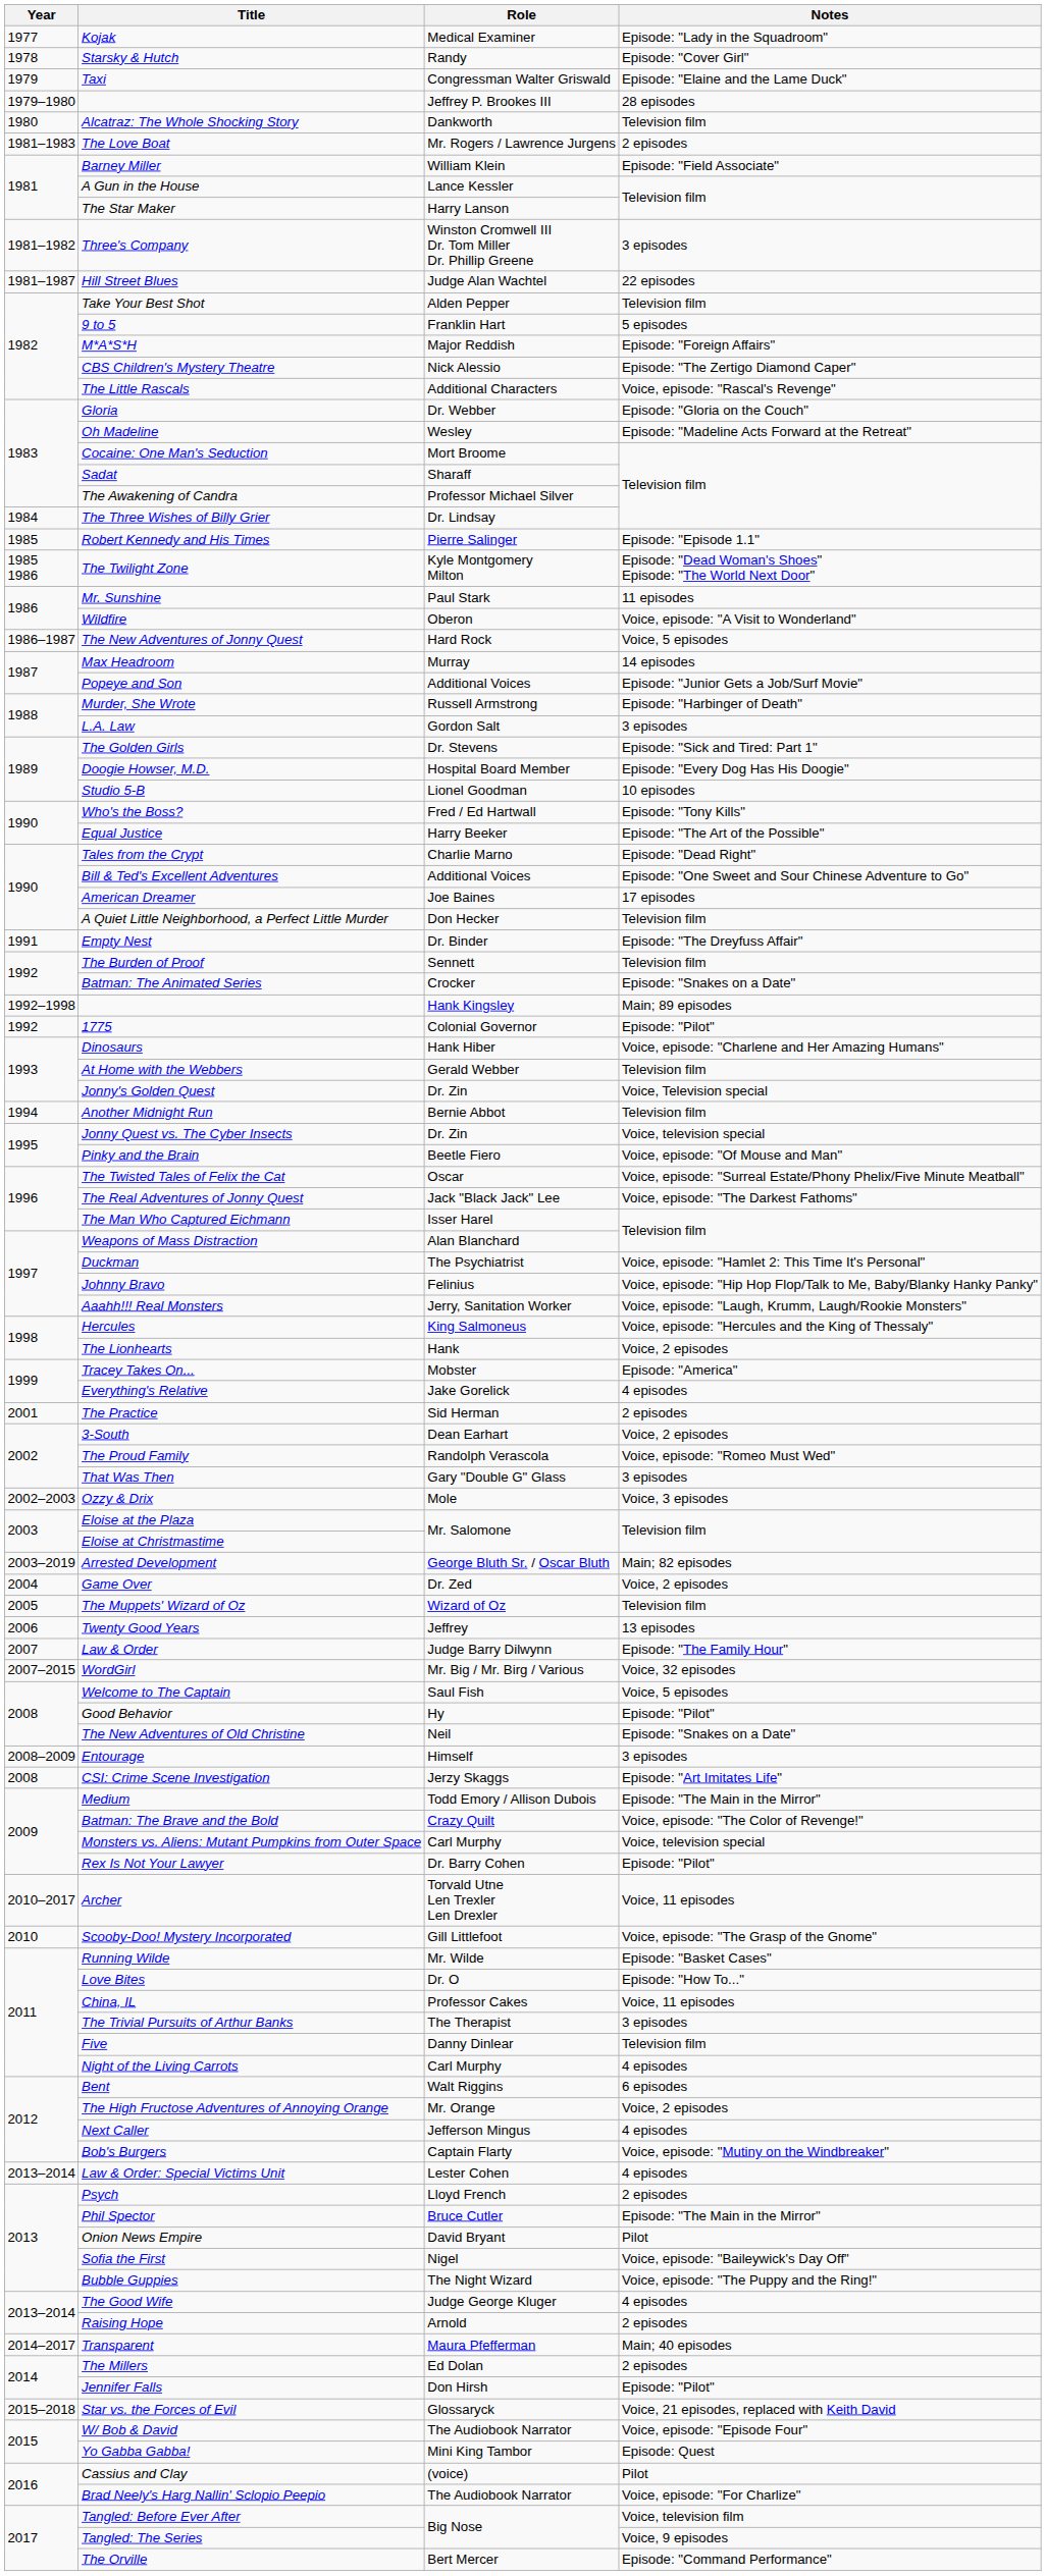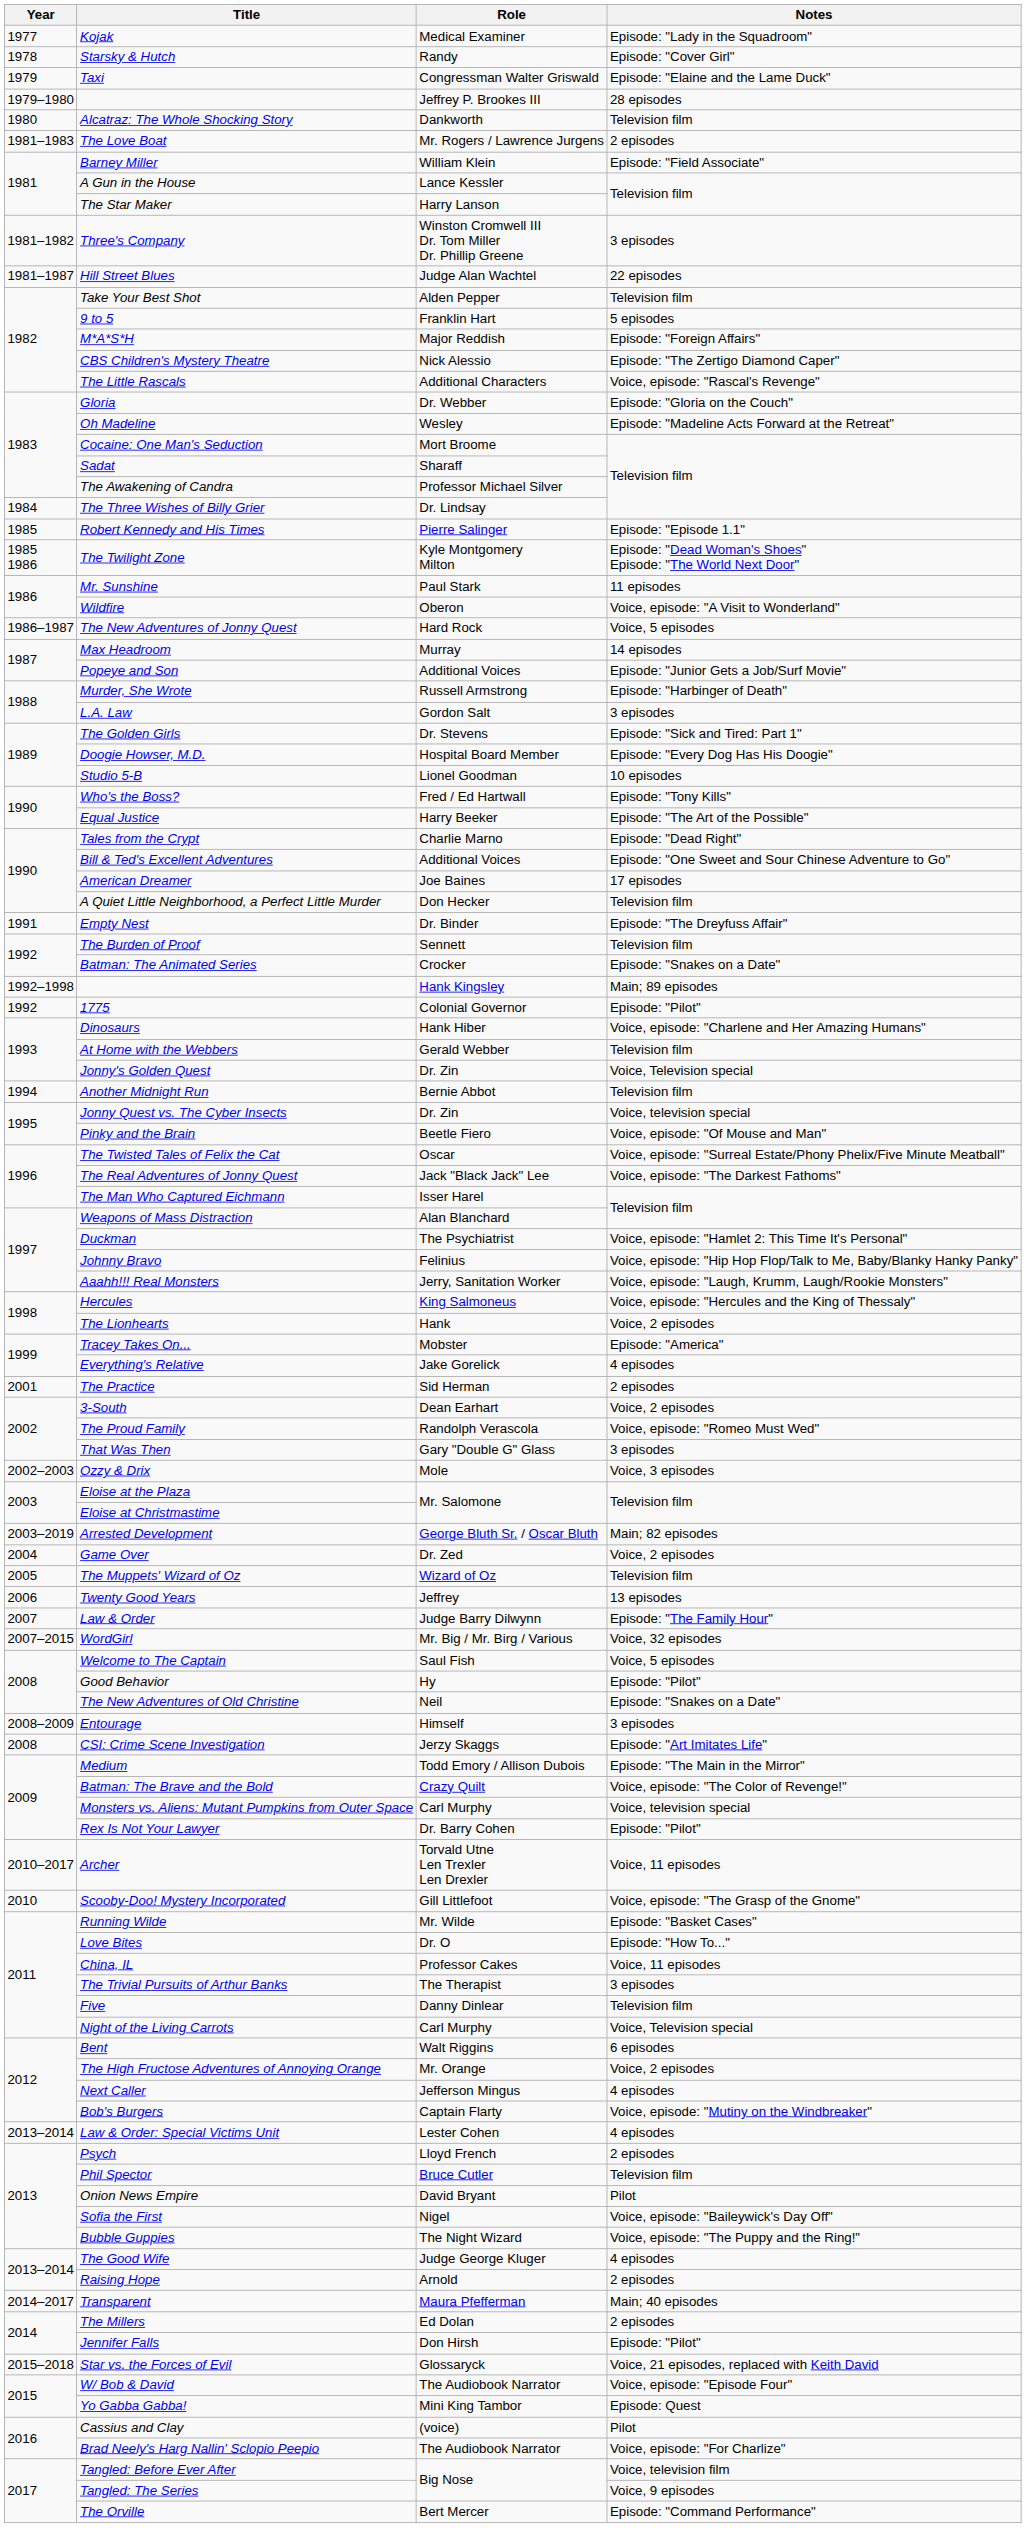Night of the Living Carrots | Notes: 4 episodes -> Voice, Television special
Phil Spector | Notes: Episode: "The Main in the Mirror" -> Television film
